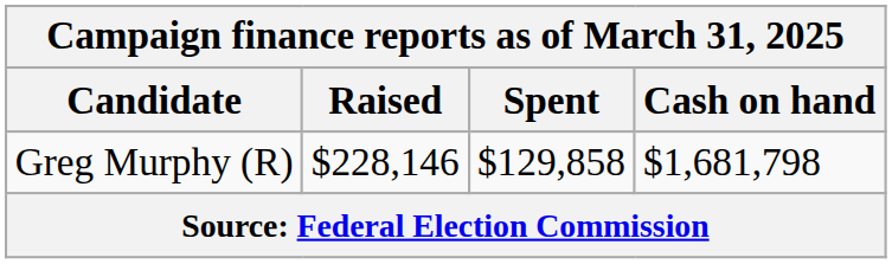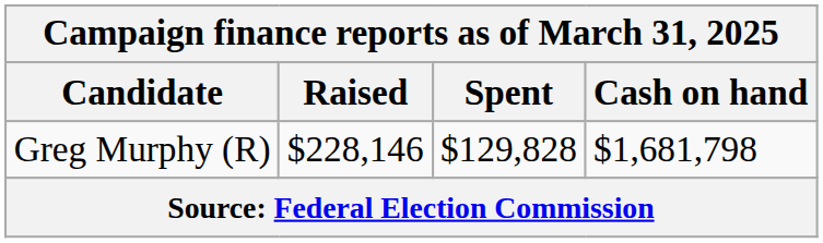Greg Murphy (R) | Spent: $129,858 -> $129,828
